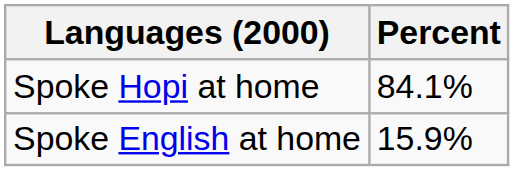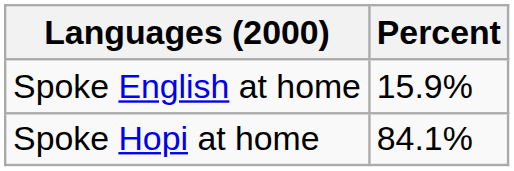rows swapped: Spoke Hopi at home <-> Spoke English at home
